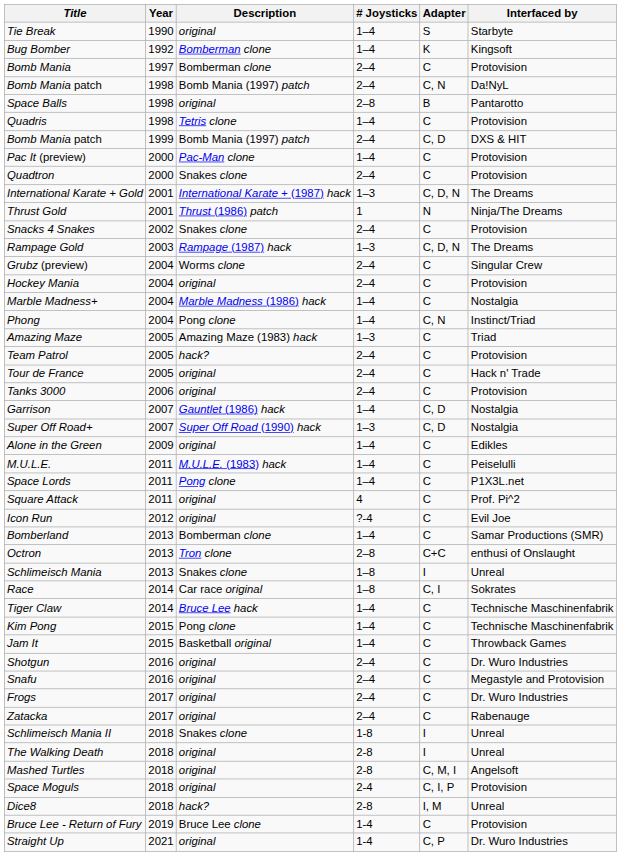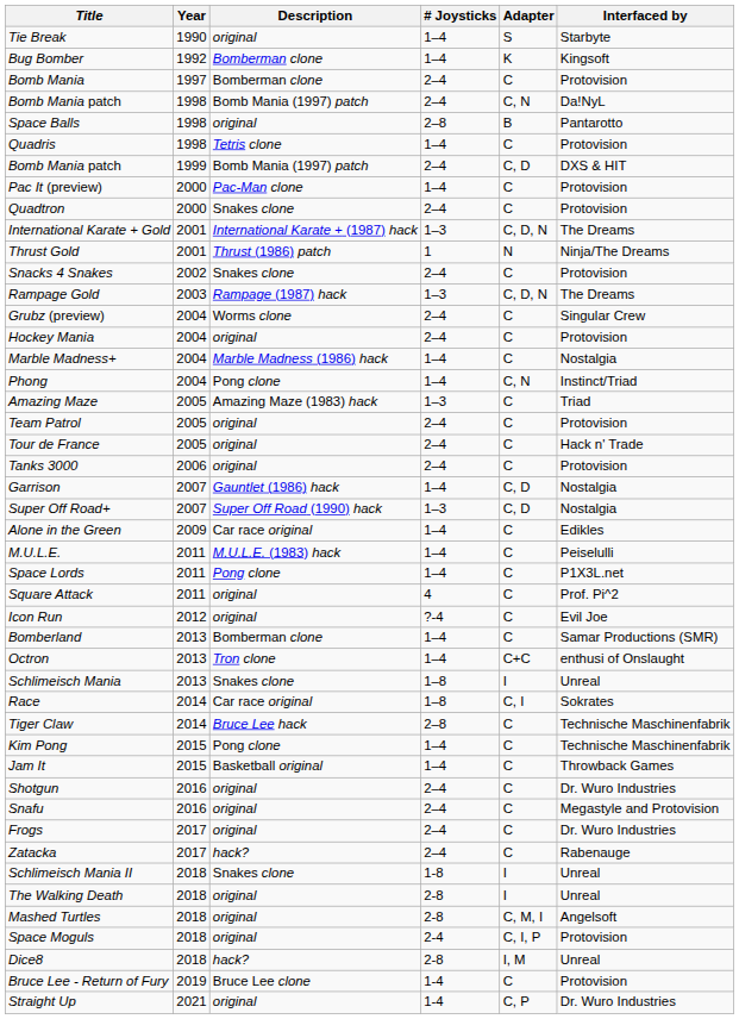Team Patrol | Description: hack? -> original
Alone in the Green | Description: original -> Car race original
Octron | # Joysticks: 2–8 -> 1–4
Tiger Claw | # Joysticks: 1–4 -> 2–8
Zatacka | Description: original -> hack?
